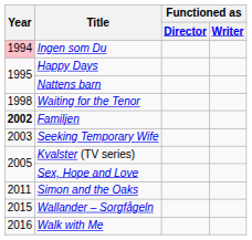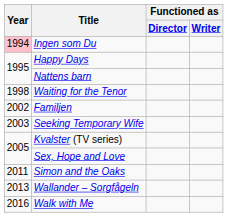Familjen | Year: bold -> normal
Wallander – Sorgfågeln | Year: 2015 -> 2013
